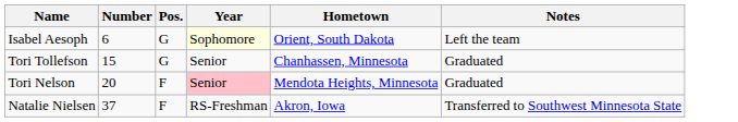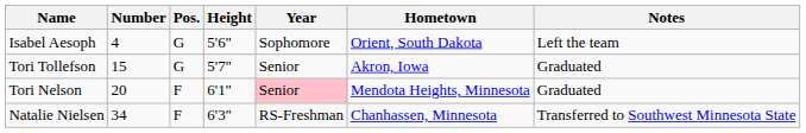+ column: Height | 5'6" | 5'7" | 6'1" | 6'3"
Isabel Aesoph | Number: 6 -> 4
Isabel Aesoph | Year: lightyellow background -> no background
Tori Tollefson | Hometown: Chanhassen, Minnesota -> Akron, Iowa
Natalie Nielsen | Number: 37 -> 34
Natalie Nielsen | Hometown: Akron, Iowa -> Chanhassen, Minnesota
